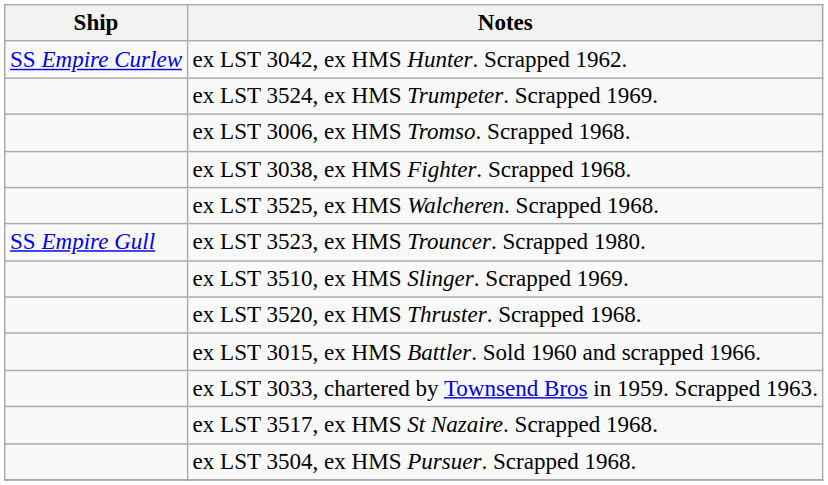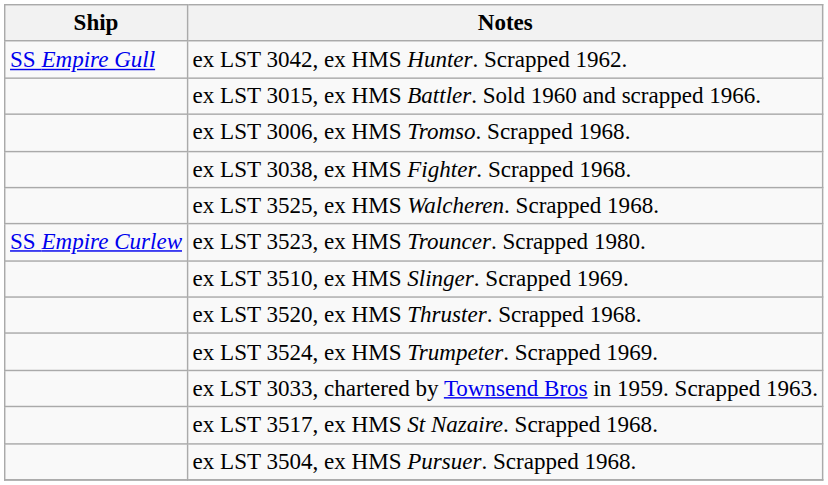ex LST 3042, ex HMS Hunter. Scrapped 1962. | Ship: SS Empire Curlew -> SS Empire Gull
rows swapped: ex LST 3524, ex HMS Trumpeter. Scrapped 1969. <-> ex LST 3015, ex HMS Battler. Sold 1960 and scrapped 1966.
ex LST 3523, ex HMS Trouncer. Scrapped 1980. | Ship: SS Empire Gull -> SS Empire Curlew
